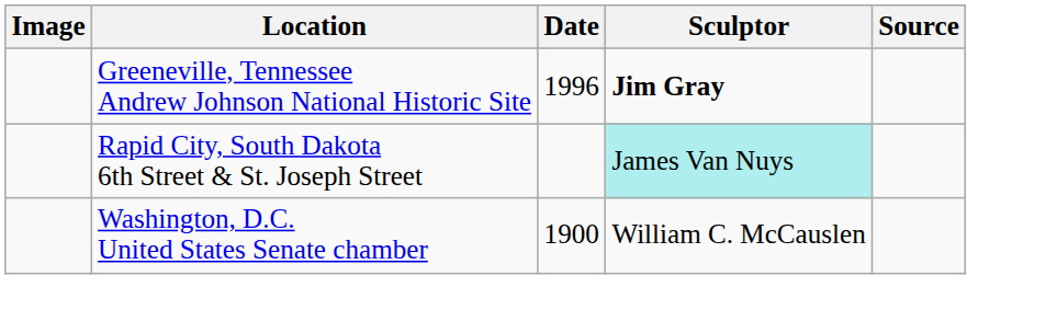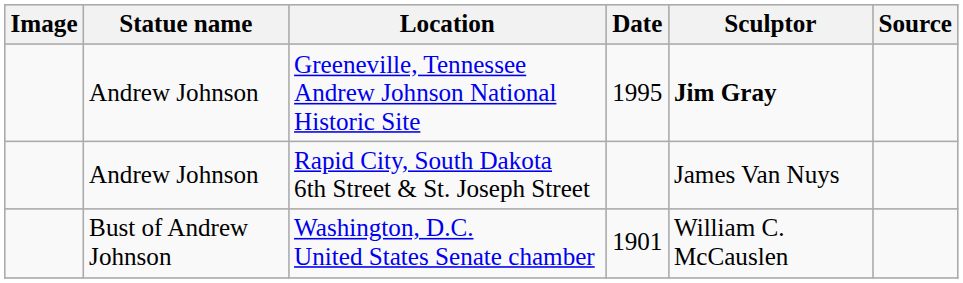+ column: Statue name | Andrew Johnson | Andrew Johnson | Bust of Andrew Johnson
Greeneville, Tennessee Andrew Johnson National Historic Site | Date: 1996 -> 1995
Rapid City, South Dakota 6th Street & St. Joseph Street | Sculptor: paleturquoise background -> no background
Washington, D.C. United States Senate chamber | Date: 1900 -> 1901
